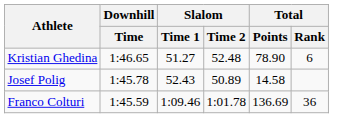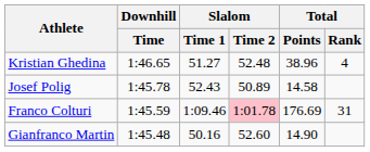Kristian Ghedina | Total / Points: 78.90 -> 38.96
Kristian Ghedina | Total / Rank: 6 -> 4
Franco Colturi | Slalom / Time 2: no background -> pink background
Franco Colturi | Total / Points: 136.69 -> 176.69
Franco Colturi | Total / Rank: 36 -> 31
+ row: Gianfranco Martin | 1:45.48 | 50.16 | 52.60 | 14.90
